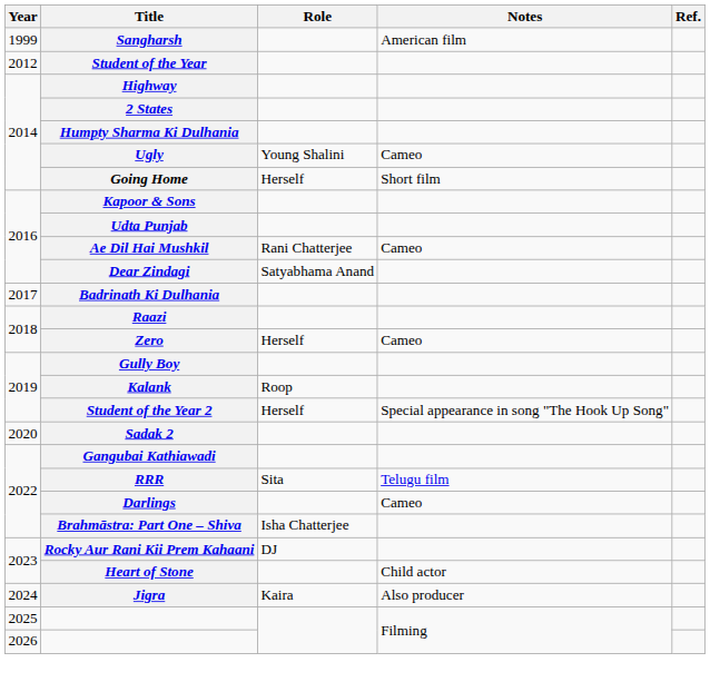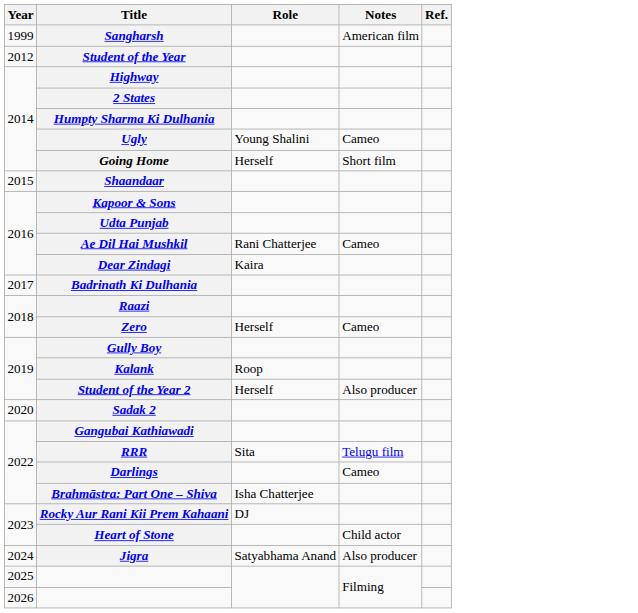+ row: 2015 | Shaandaar
Dear Zindagi | Role: Satyabhama Anand -> Kaira
Student of the Year 2 | Notes: Special appearance in song "The Hook Up Song" -> Also producer
Jigra | Role: Kaira -> Satyabhama Anand
